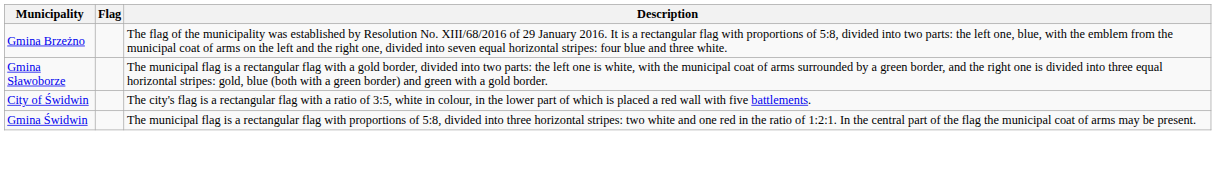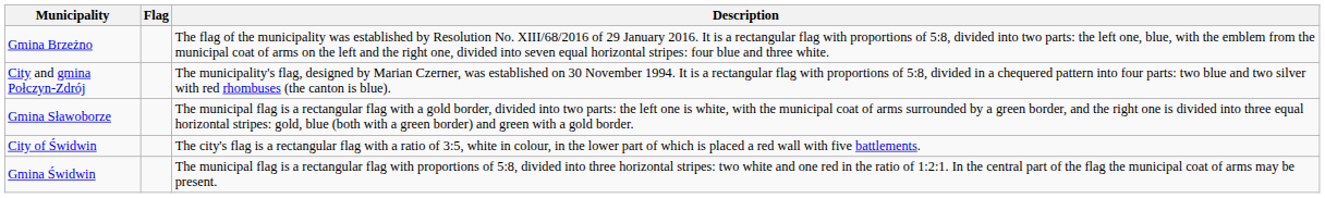+ row: City and gmina Połczyn-Zdrój | The municipality's flag, designed by Marian Czerner, was established on 30 November 1994. It is a rectangular flag with proportions of 5:8, divided in a chequered pattern into four parts: two blue and two silver with red rhombuses (the canton is blue).
